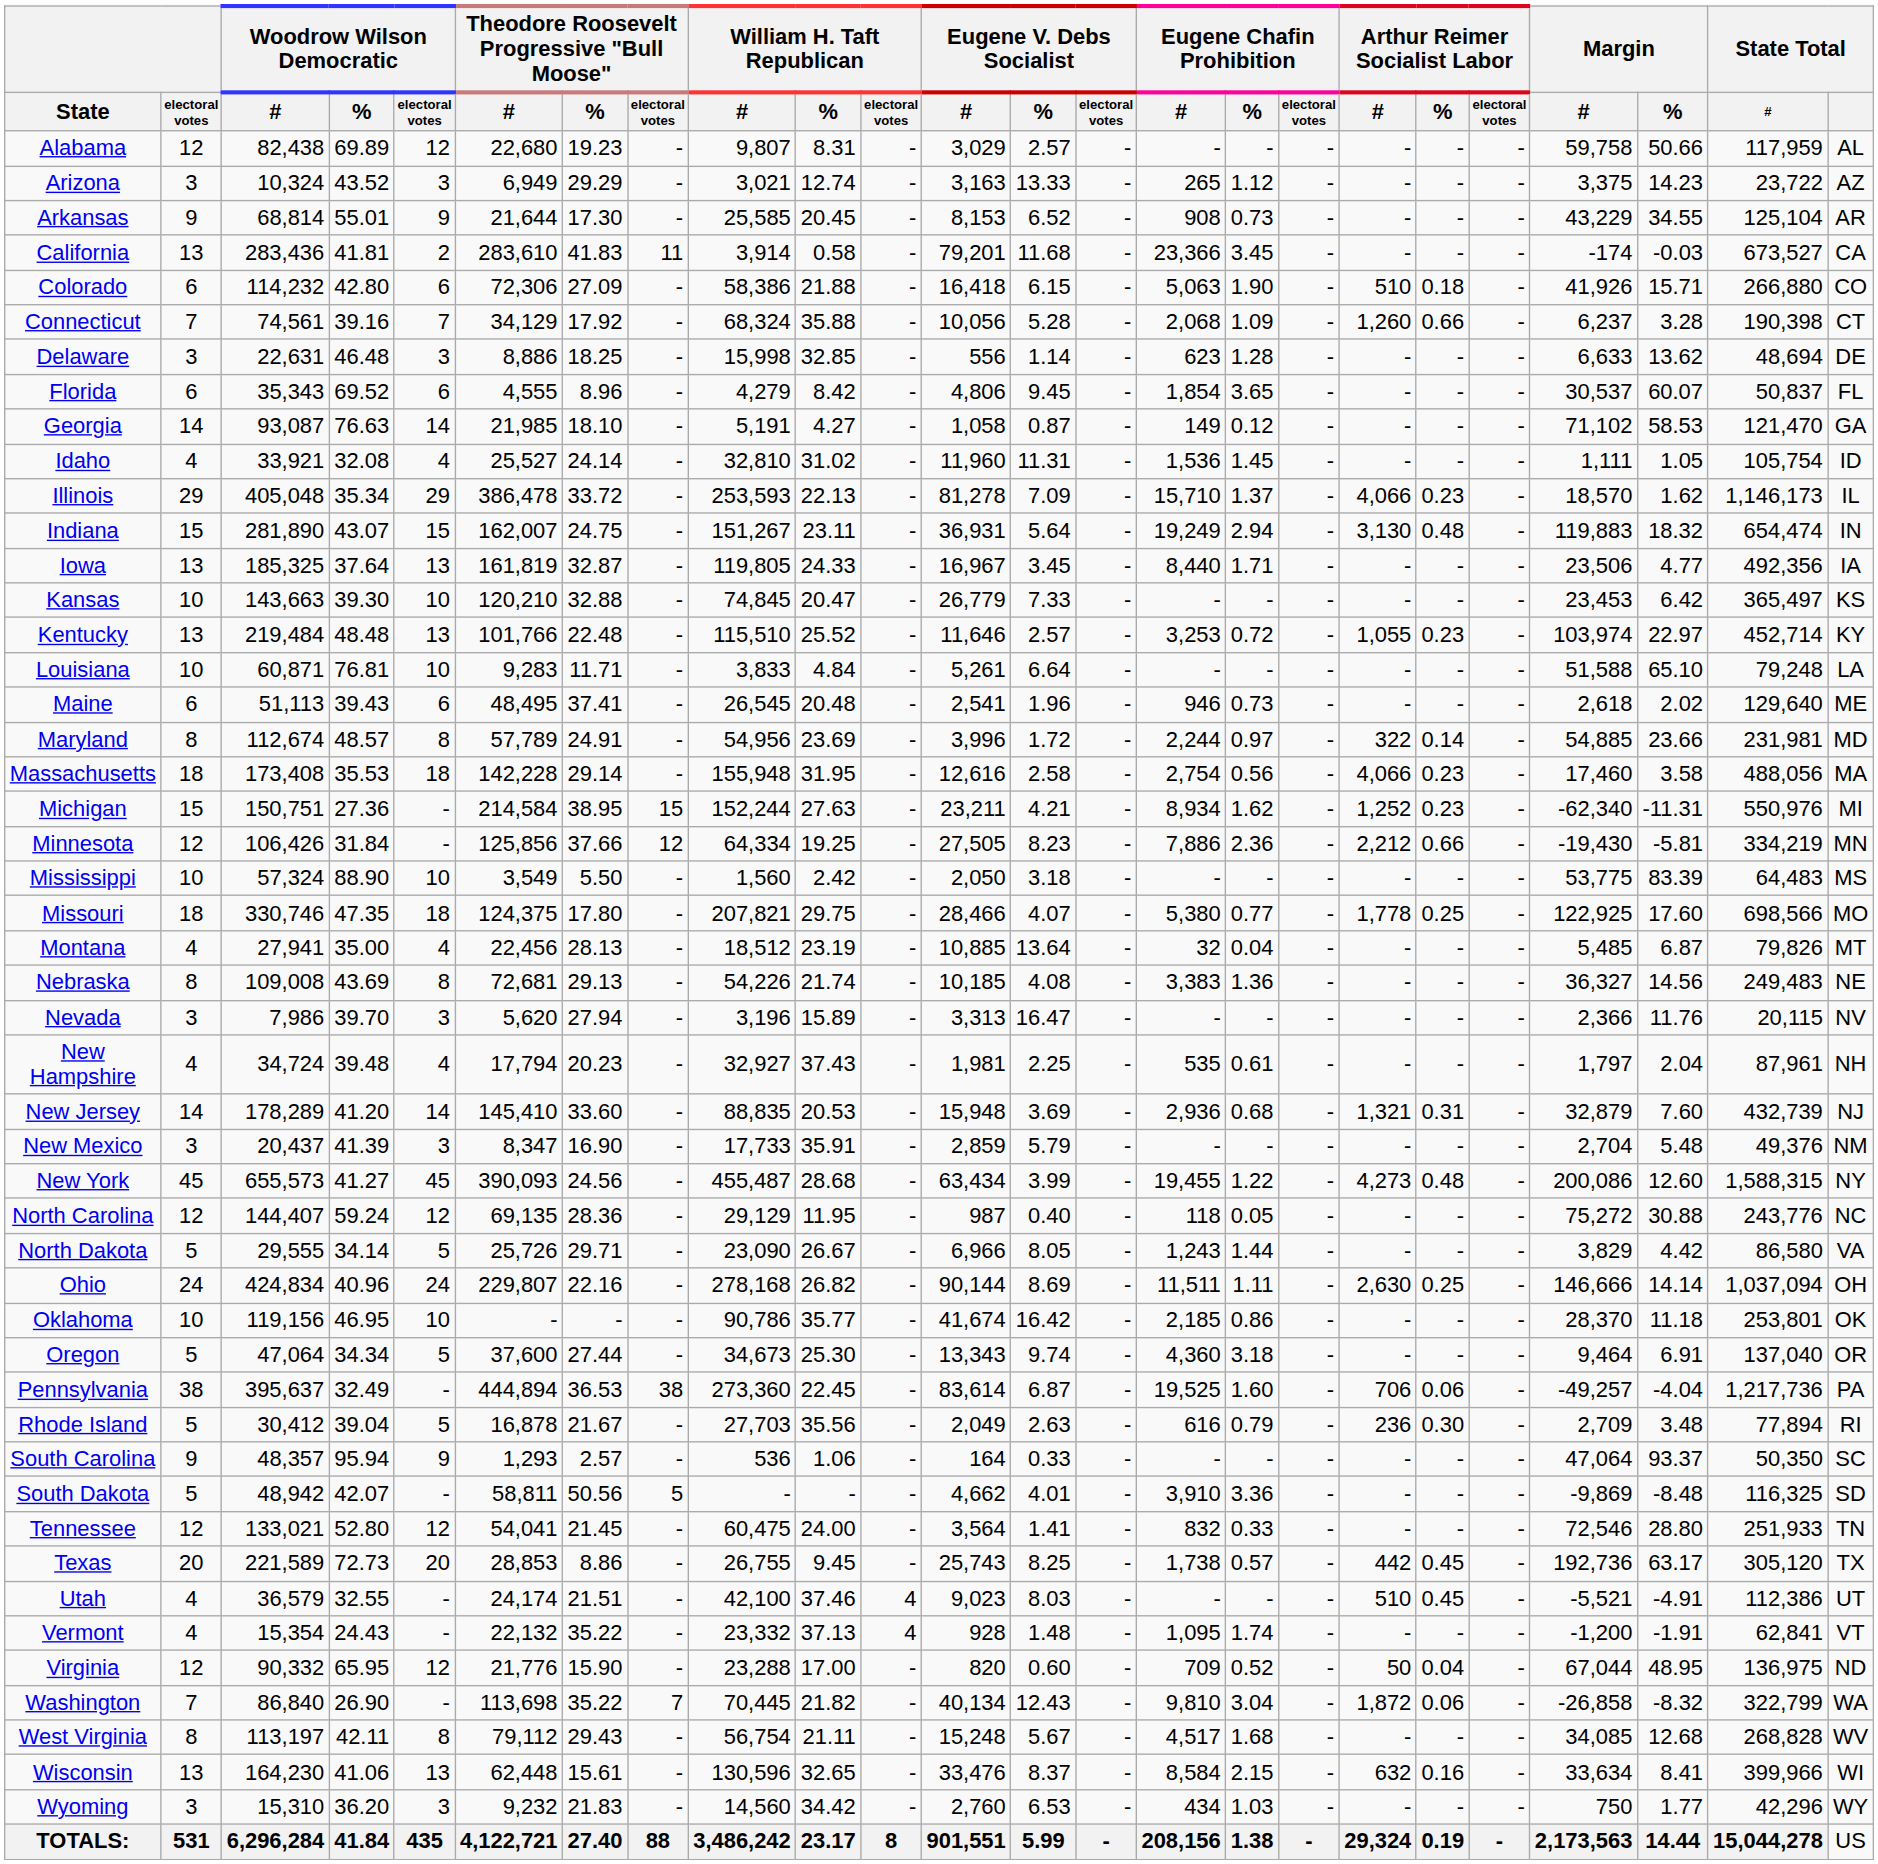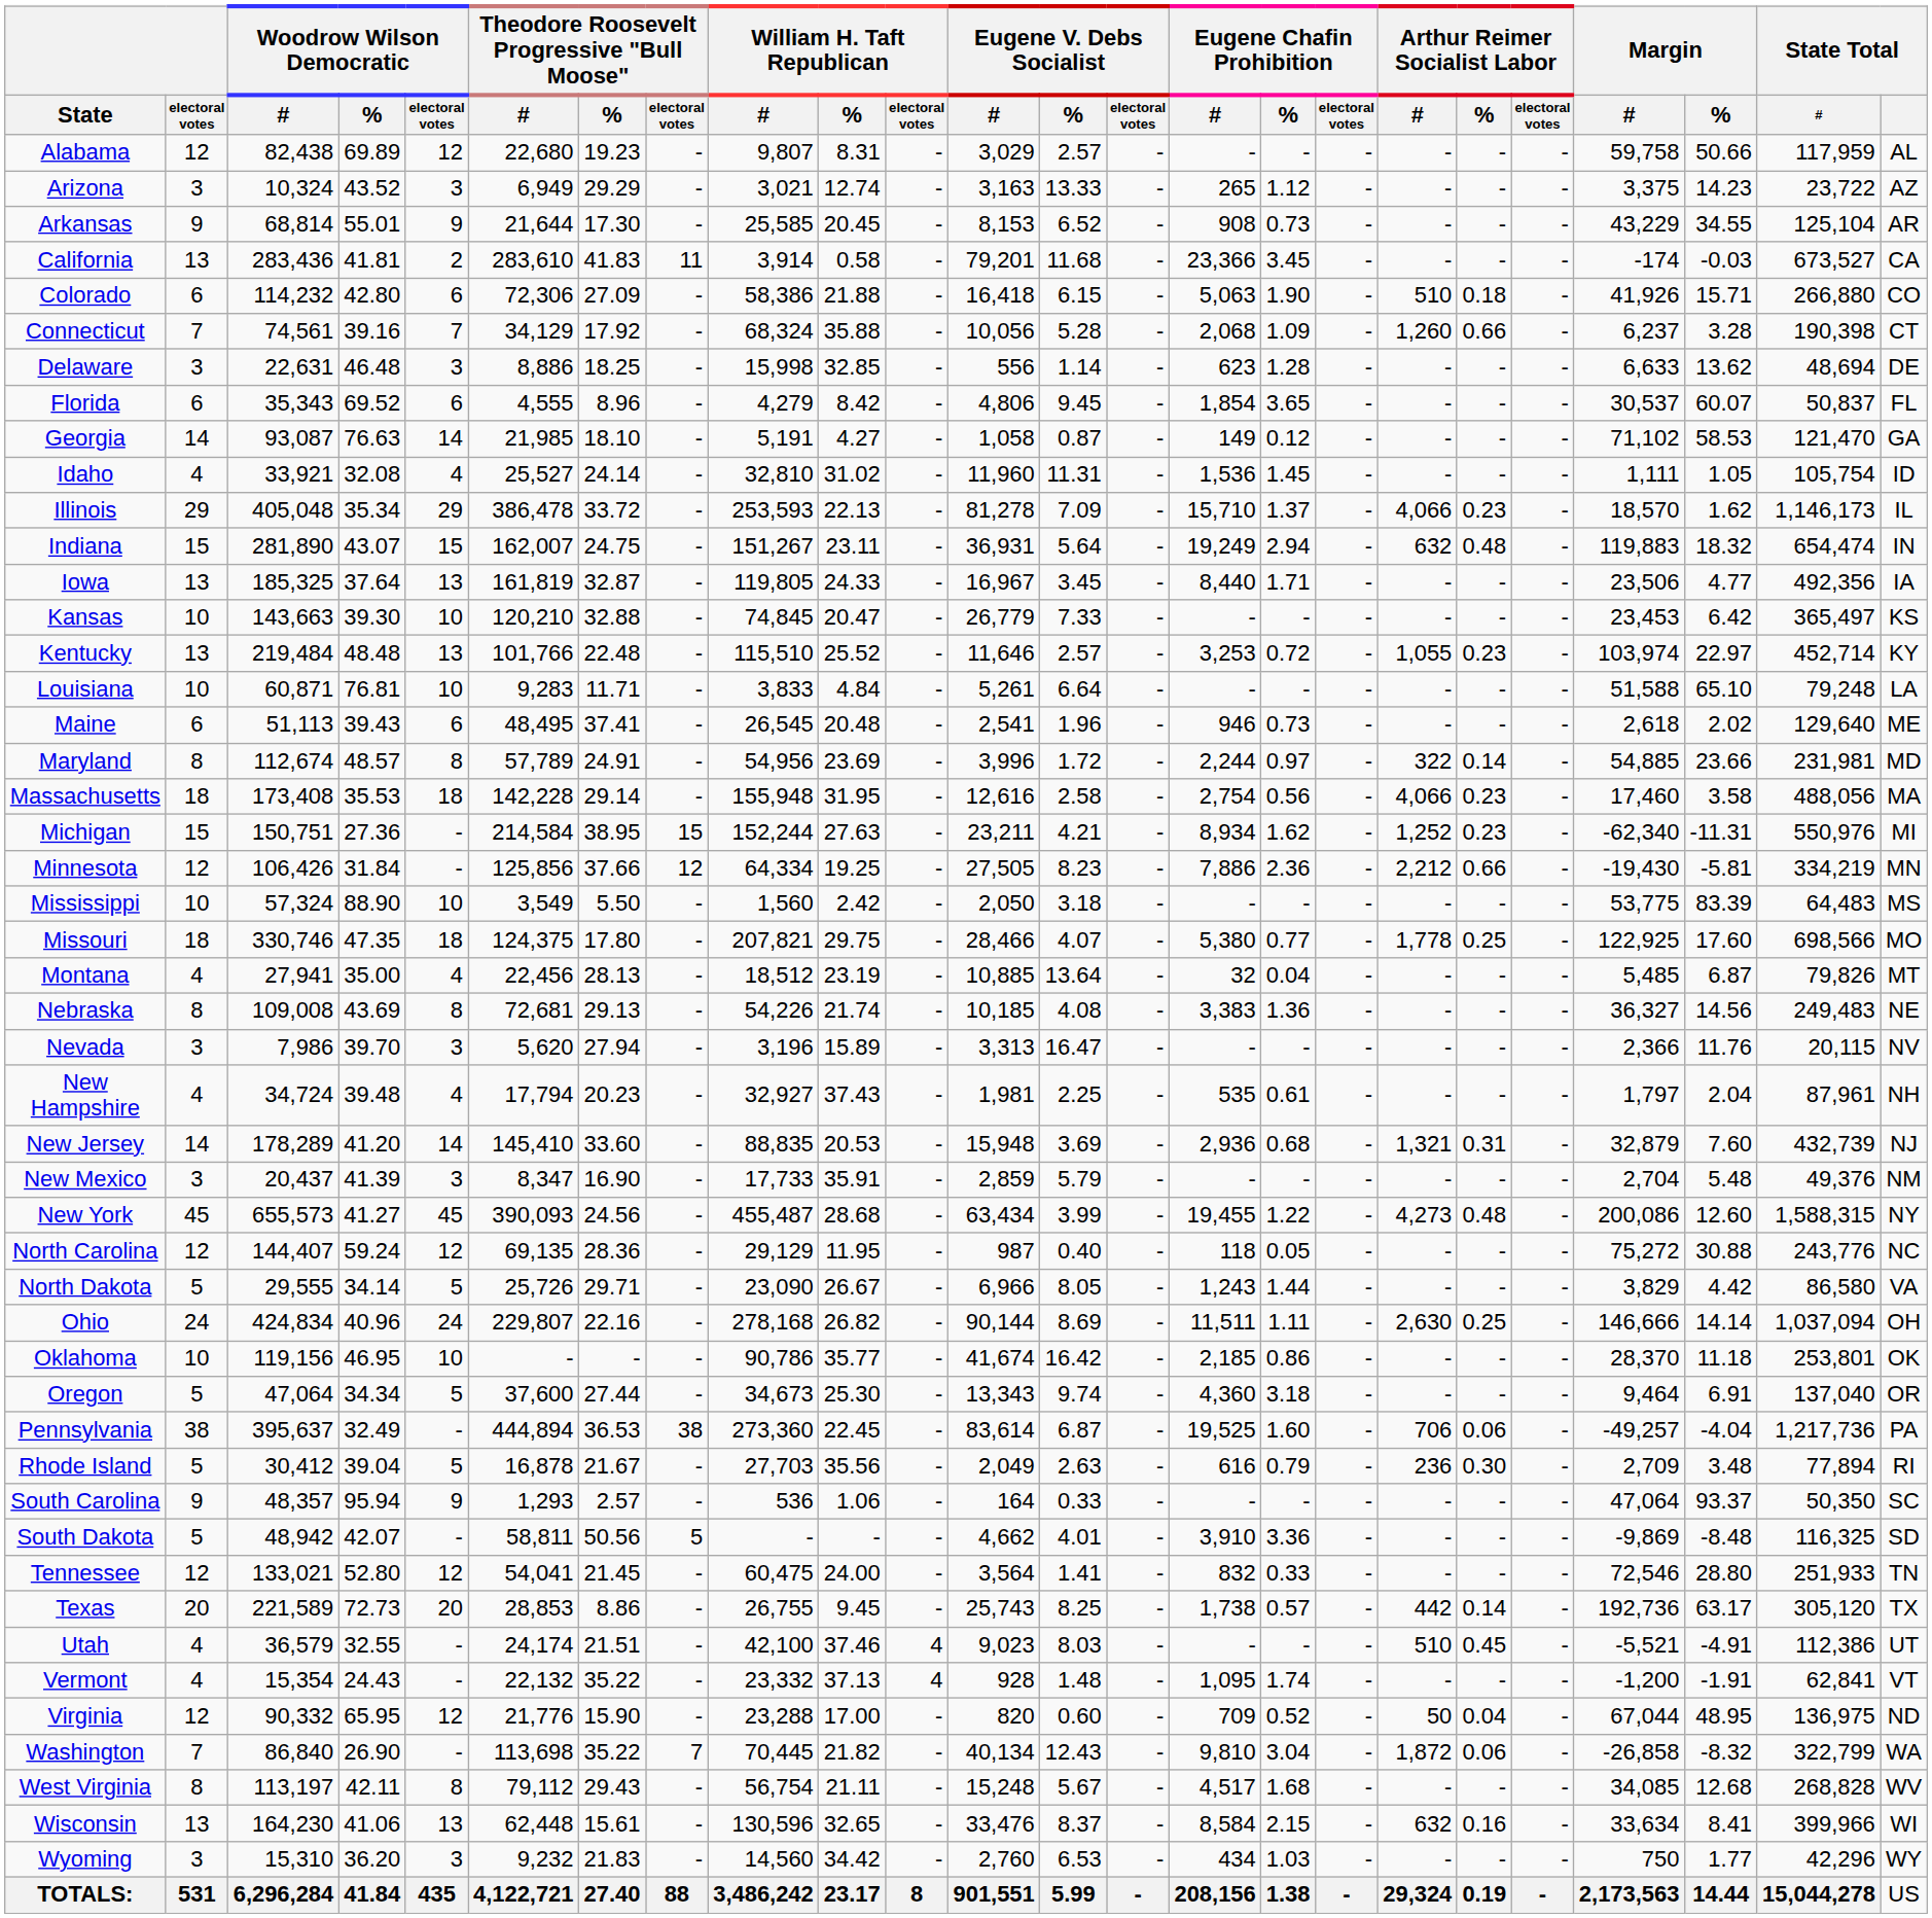Indiana | Arthur Reimer Socialist Labor / #: 3,130 -> 632
Texas | Arthur Reimer Socialist Labor / %: 0.45 -> 0.14
